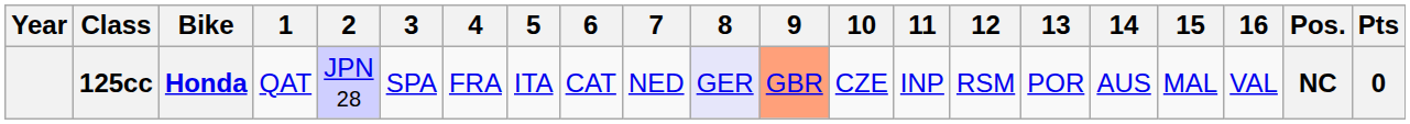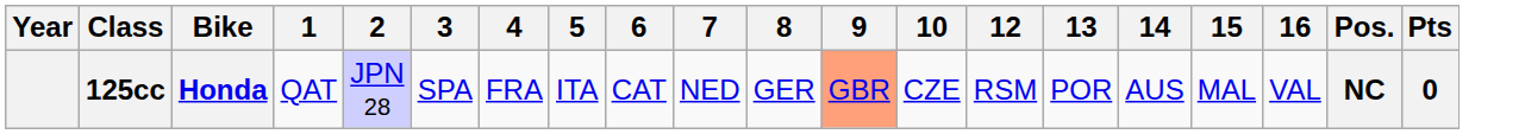- column: 11 | INP
125cc | 8: lavender background -> no background
